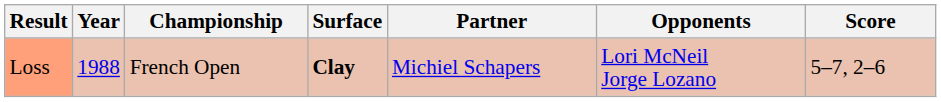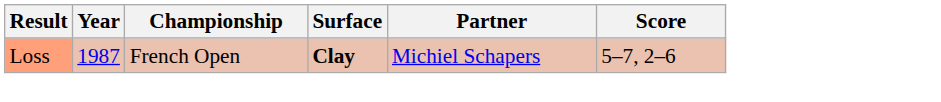- column: Opponents | Lori McNeil Jorge Lozano
Loss | Year: 1988 -> 1987
